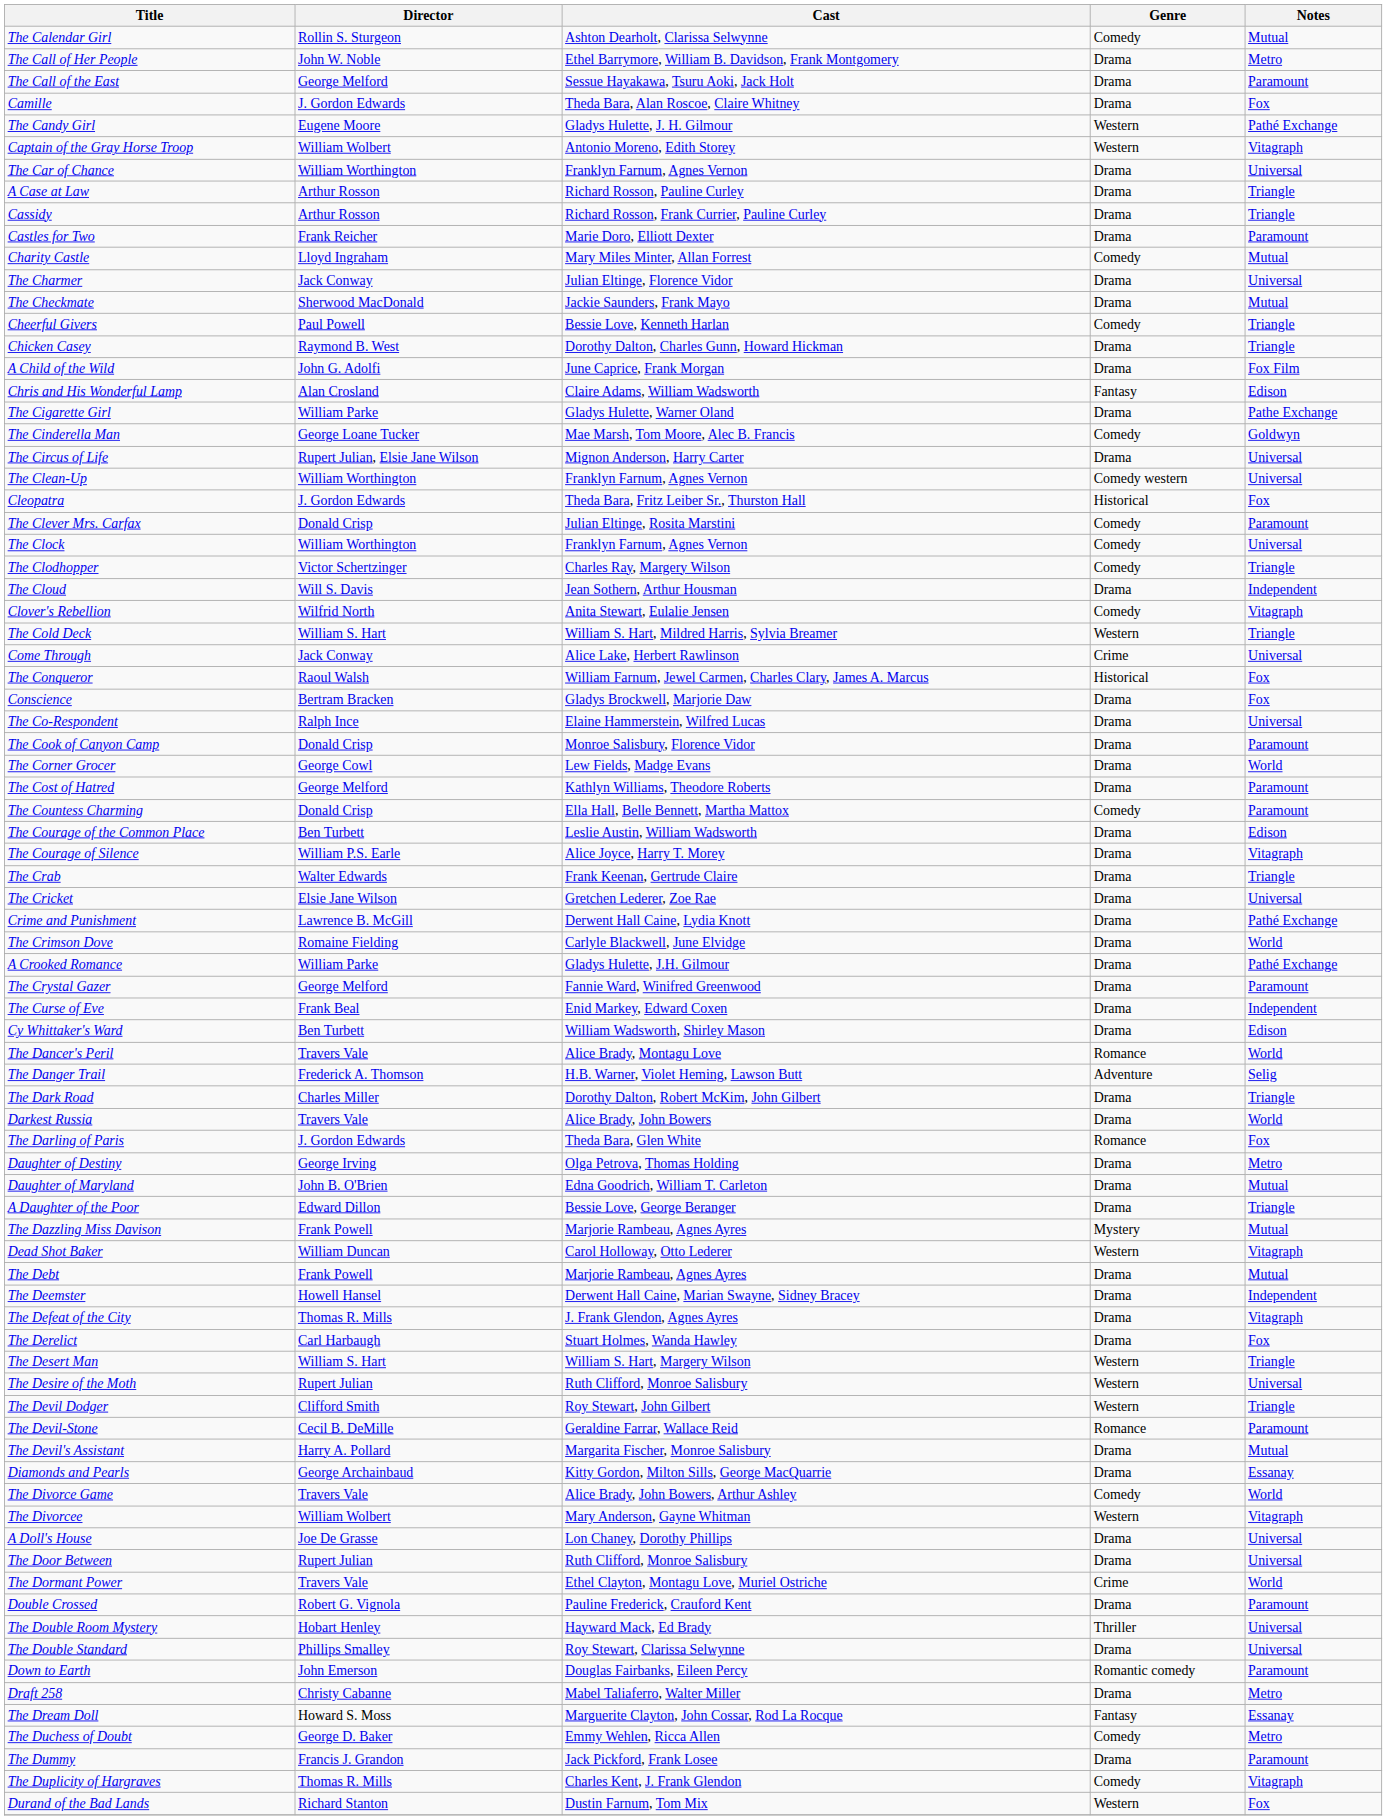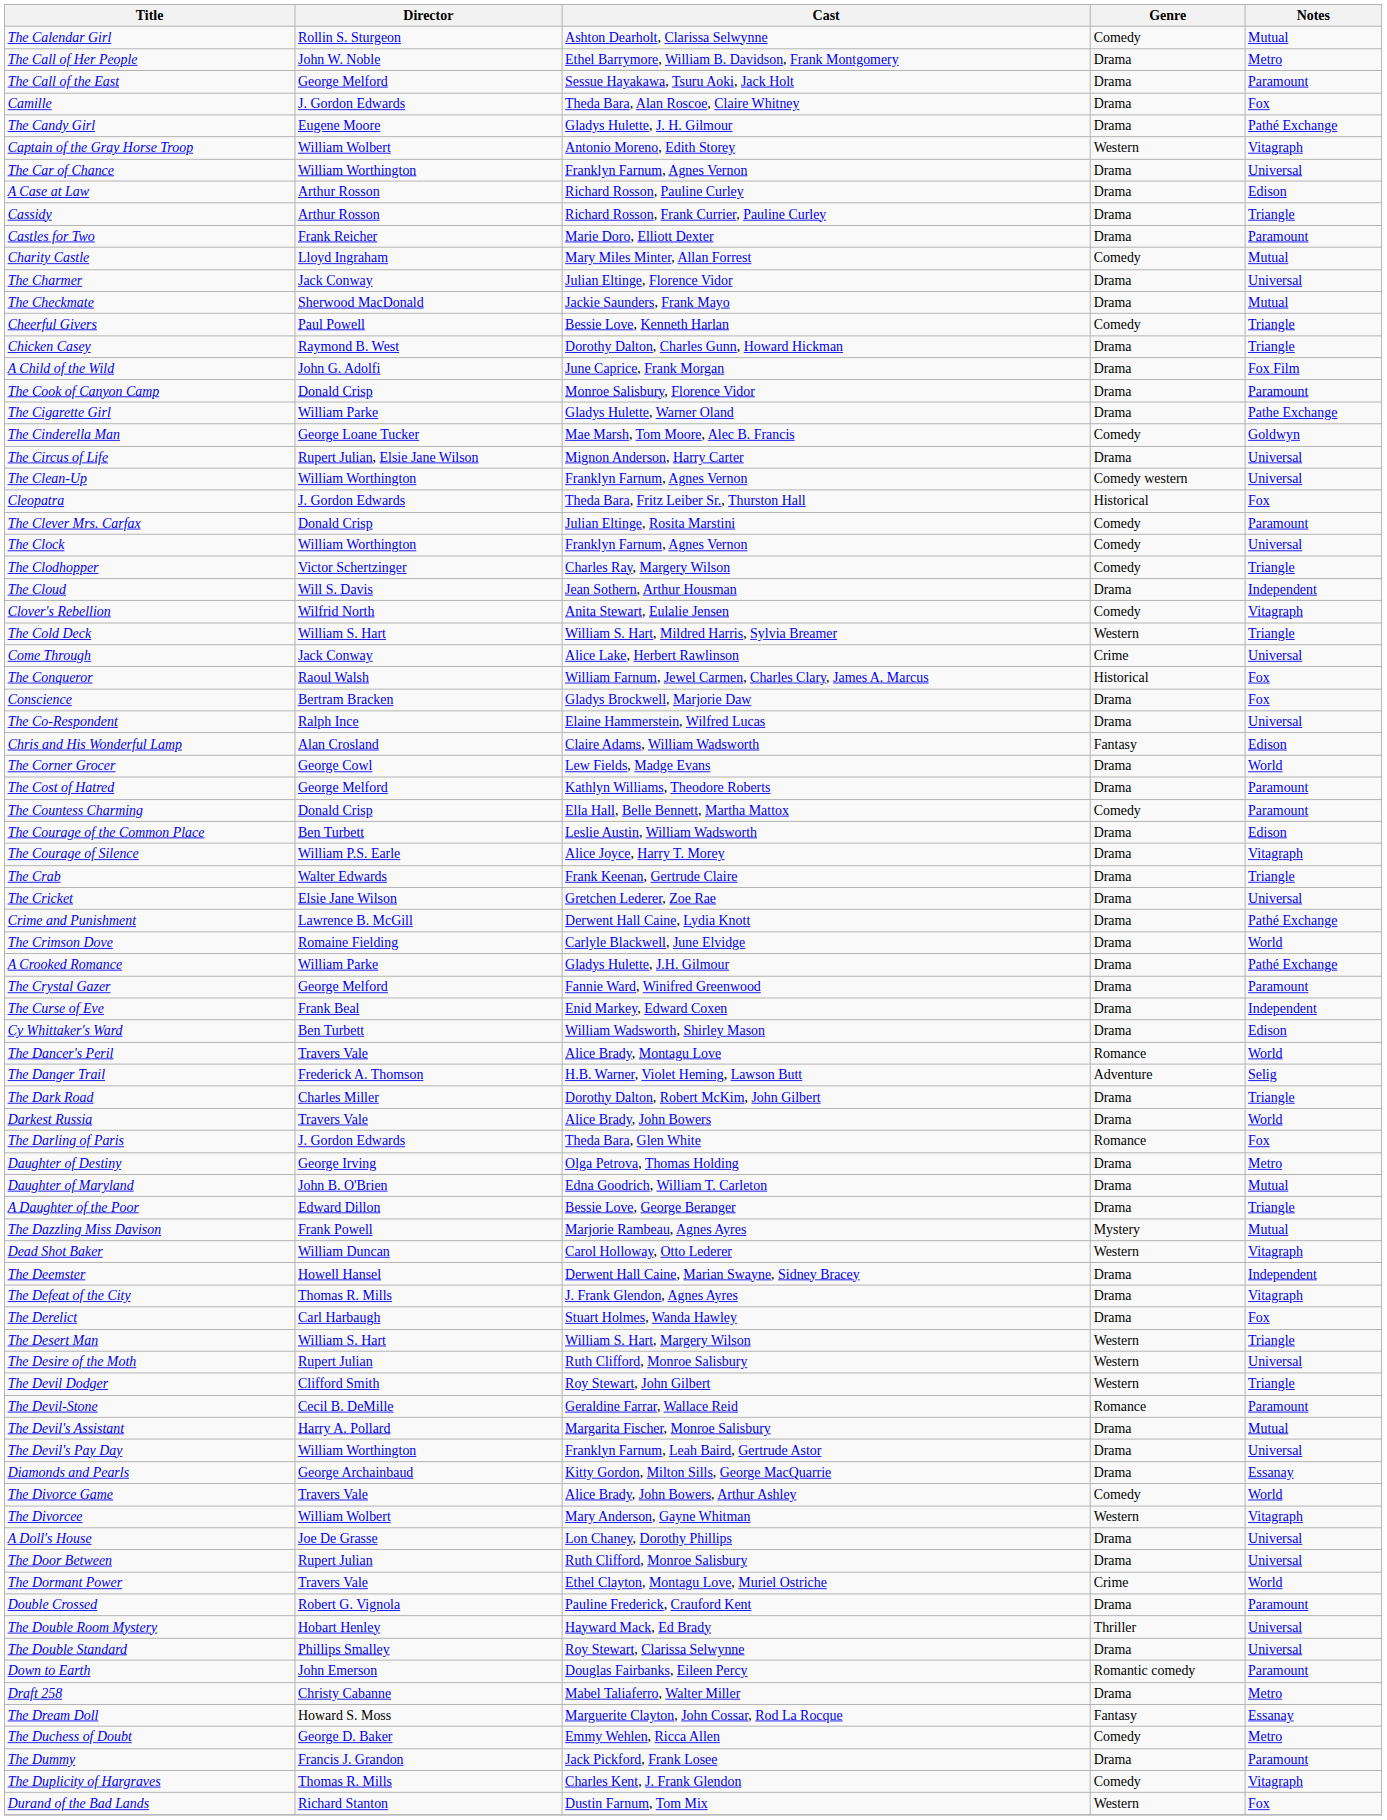The Candy Girl | Genre: Western -> Drama
A Case at Law | Notes: Triangle -> Edison
rows swapped: Chris and His Wonderful Lamp <-> The Cook of Canyon Camp
- row: The Debt | Frank Powell | Marjorie Rambeau, Agnes Ayres | Drama | Mutual
+ row: The Devil's Pay Day | William Worthington | Franklyn Farnum, Leah Baird, Gertrude Astor | Drama | Universal
